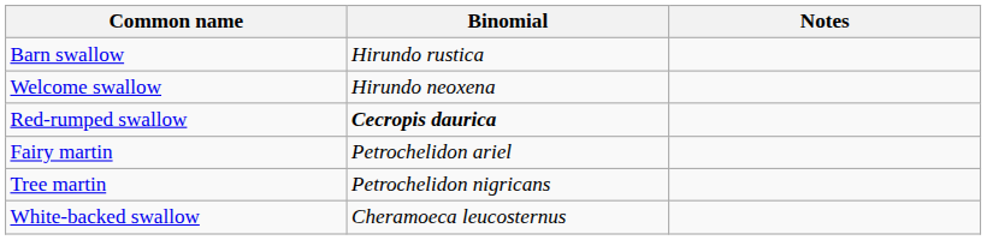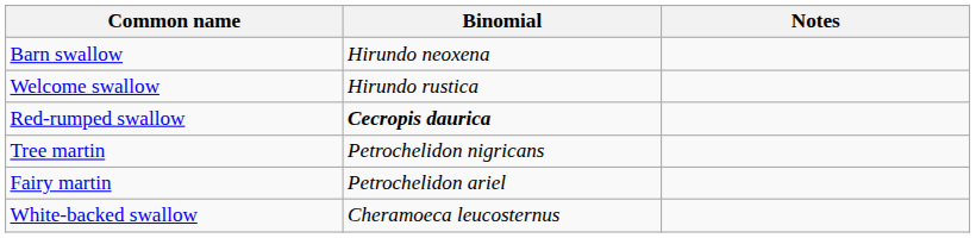Barn swallow | Binomial: Hirundo rustica -> Hirundo neoxena
Welcome swallow | Binomial: Hirundo neoxena -> Hirundo rustica
rows swapped: Fairy martin <-> Tree martin
